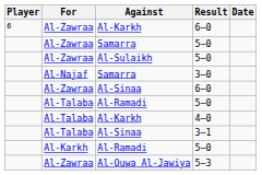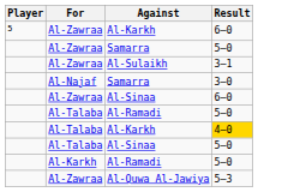- column: Date
Al-Zawraa / Al-Karkh | Player: 6 -> 5
Al-Sulaikh | Result: 5–0 -> 3–1
Al-Talaba / Al-Karkh | Result: no background -> gold background
Al-Talaba / Al-Sinaa | Result: 3–1 -> 5–0
